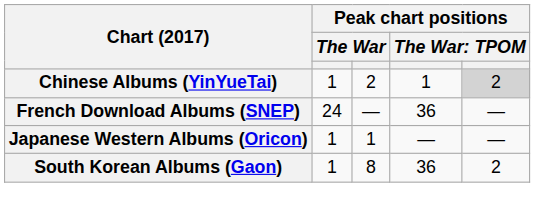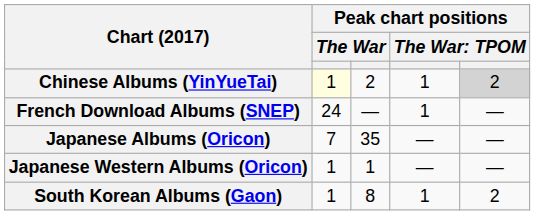Chinese Albums (YinYueTai) | column 2: no background -> lightyellow background
French Download Albums (SNEP) | column 4: 36 -> 1
+ row: Japanese Albums (Oricon) | 7 | 35 | — | —
South Korean Albums (Gaon) | column 4: 36 -> 1
